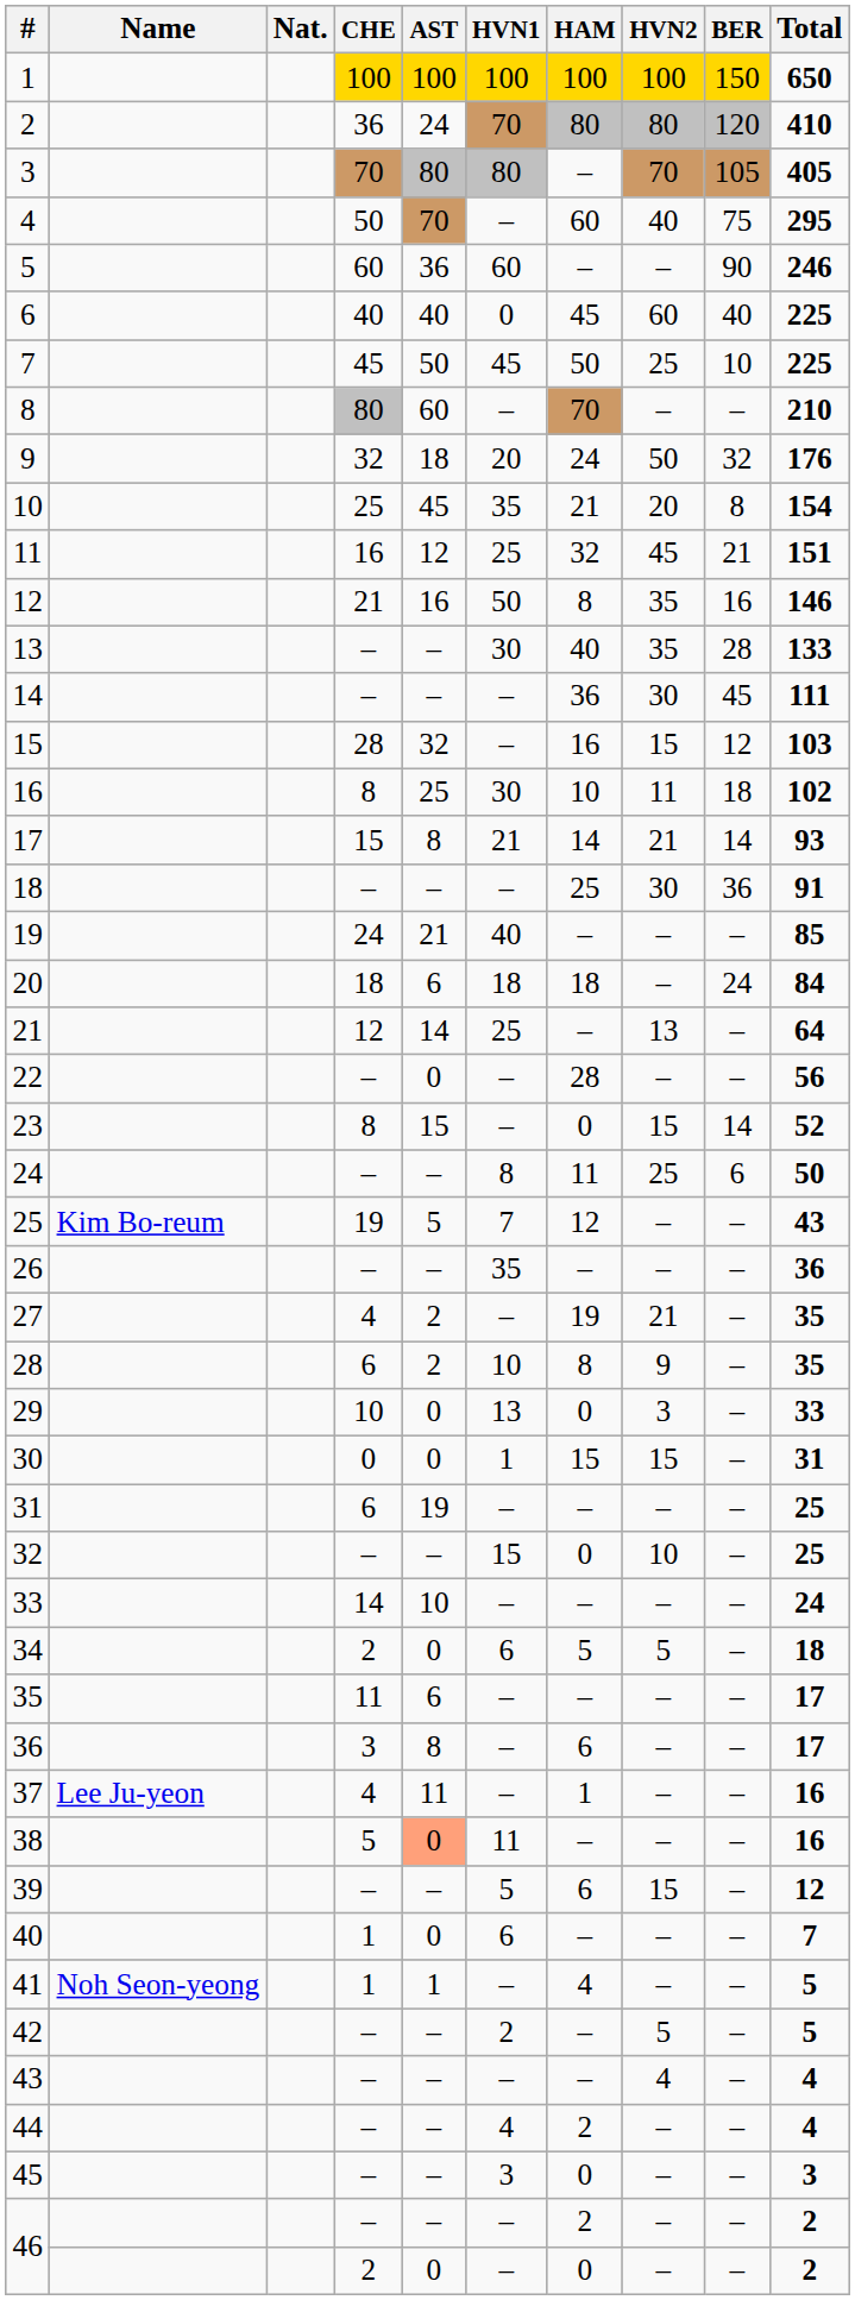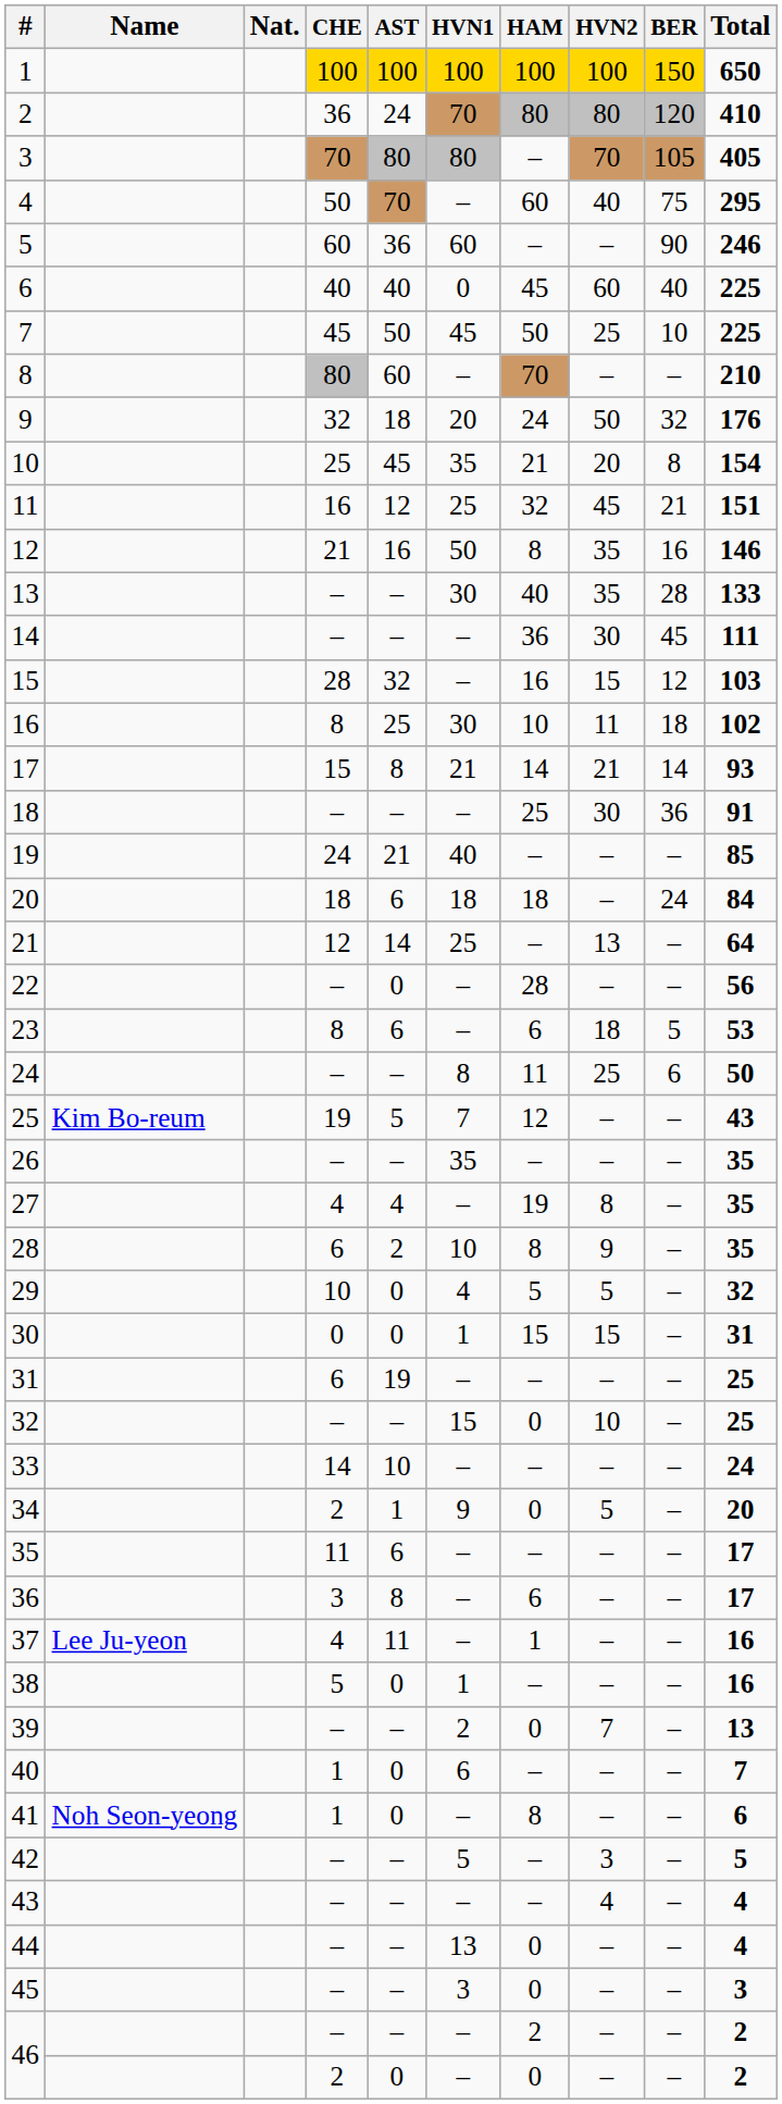23 | AST: 15 -> 6
23 | HAM: 0 -> 6
23 | HVN2: 15 -> 18
23 | BER: 14 -> 5
23 | Total: 52 -> 53
26 | Total: 36 -> 35
27 | AST: 2 -> 4
27 | HVN2: 21 -> 8
29 | HVN1: 13 -> 4
29 | HAM: 0 -> 5
29 | HVN2: 3 -> 5
29 | Total: 33 -> 32
34 | AST: 0 -> 1
34 | HVN1: 6 -> 9
34 | HAM: 5 -> 0
34 | Total: 18 -> 20
38 | AST: lightsalmon background -> no background
38 | HVN1: 11 -> 1
39 | HVN1: 5 -> 2
39 | HAM: 6 -> 0
39 | HVN2: 15 -> 7
39 | Total: 12 -> 13
41 | AST: 1 -> 0
41 | HAM: 4 -> 8
41 | Total: 5 -> 6
42 | HVN1: 2 -> 5
42 | HVN2: 5 -> 3
44 | HVN1: 4 -> 13
44 | HAM: 2 -> 0
